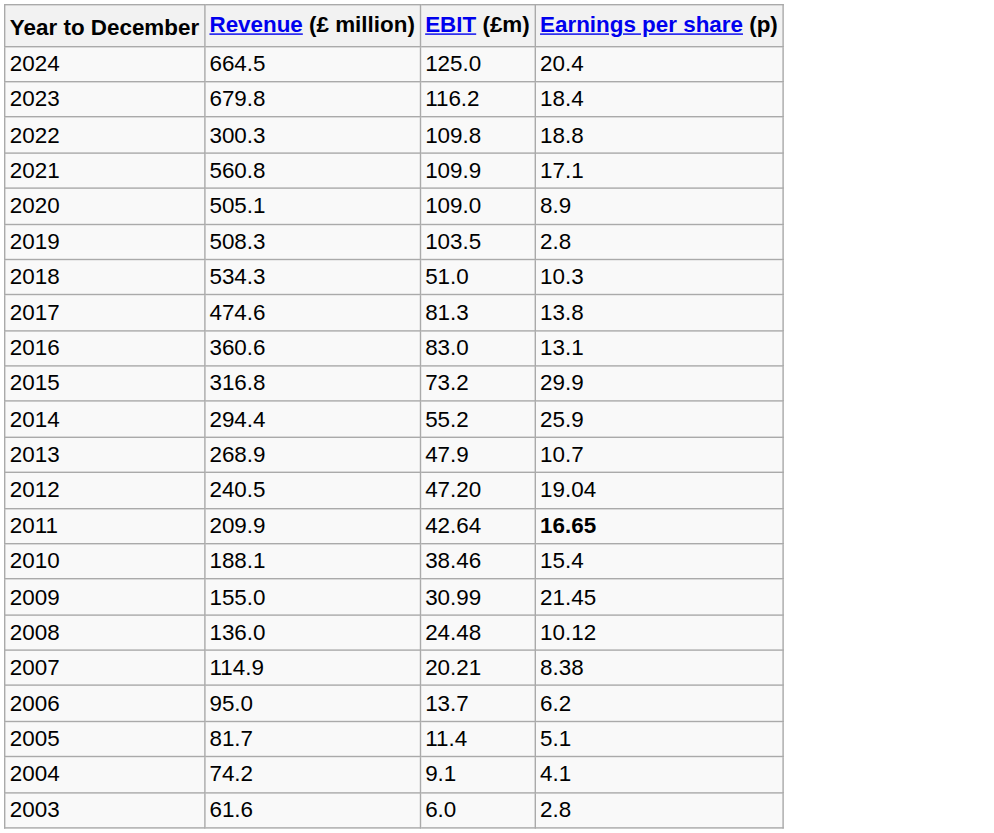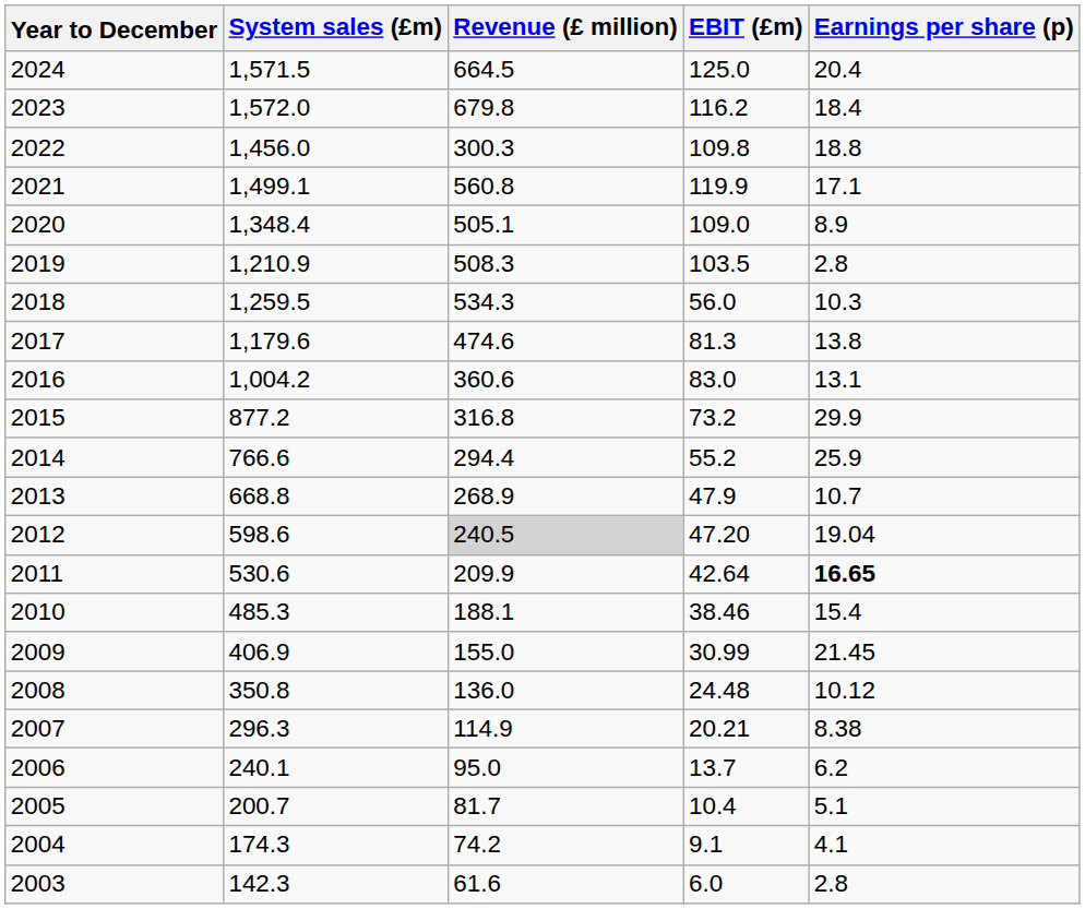+ column: System sales (£m) | 1,571.5 | 1,572.0 | 1,456.0 | 1,499.1 | 1,348.4 | 1,210.9 | 1,259.5 | 1,179.6 | 1,004.2 | 877.2 | 766.6 | 668.8 | 598.6 | 530.6 | 485.3 | 406.9 | 350.8 | 296.3 | 240.1 | 200.7 | 174.3 | 142.3
2021 | EBIT (£m): 109.9 -> 119.9
2018 | EBIT (£m): 51.0 -> 56.0
2012 | Revenue (£ million): no background -> lightgrey background
2005 | EBIT (£m): 11.4 -> 10.4
